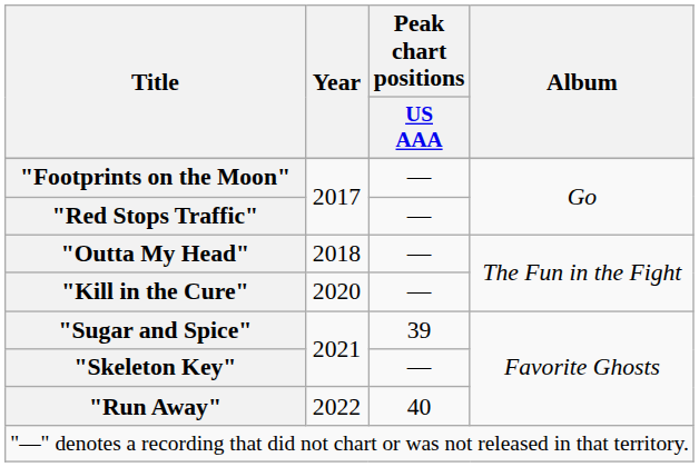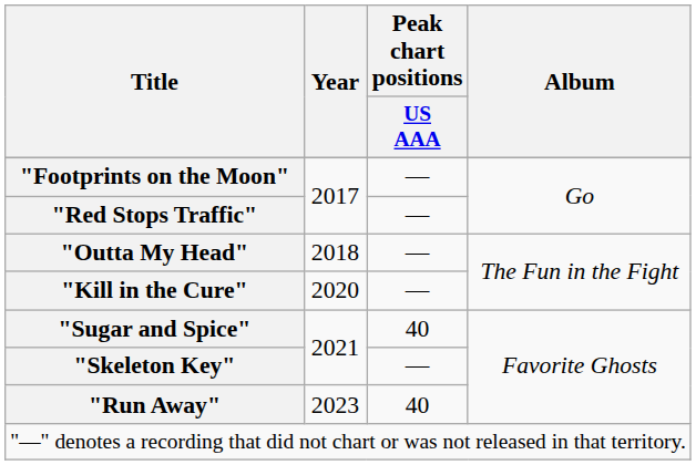"Sugar and Spice" | Peak chart positions / US AAA: 39 -> 40
"Run Away" | Year: 2022 -> 2023
